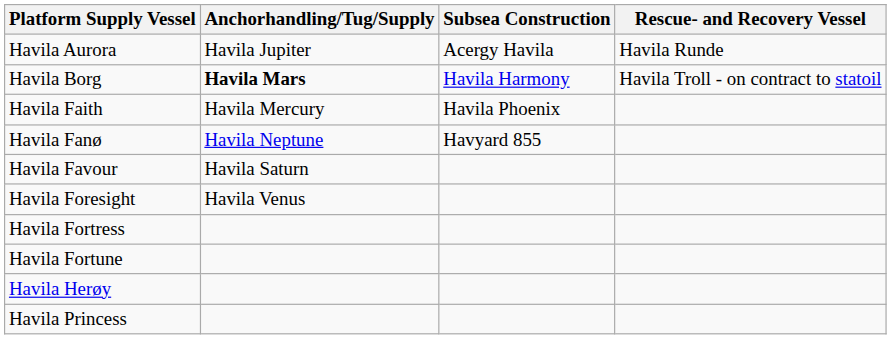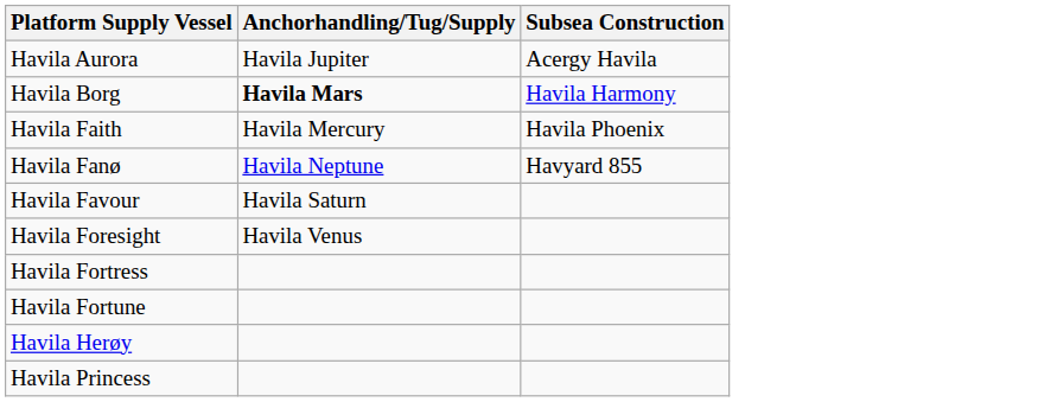- column: Rescue- and Recovery Vessel | Havila Runde | Havila Troll - on contract to statoil
